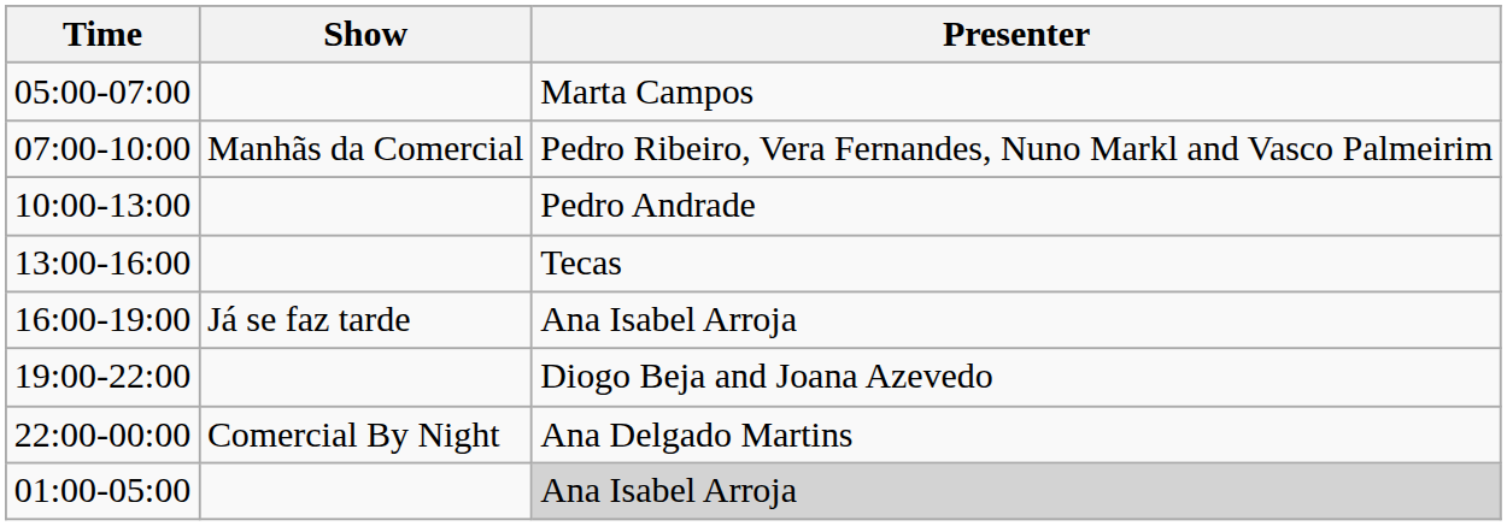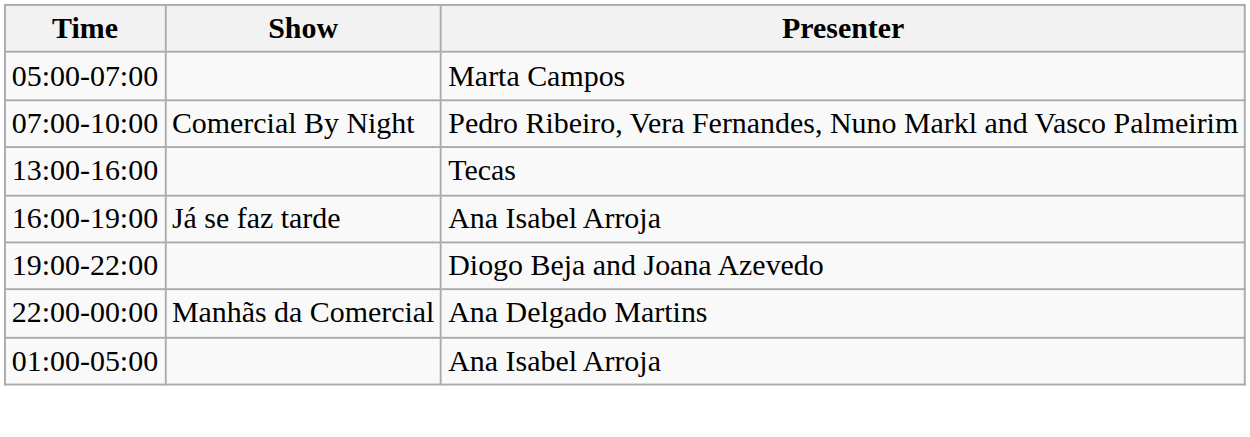07:00-10:00 | Show: Manhãs da Comercial -> Comercial By Night
- row: 10:00-13:00 | Pedro Andrade
22:00-00:00 | Show: Comercial By Night -> Manhãs da Comercial
01:00-05:00 | Presenter: lightgrey background -> no background
